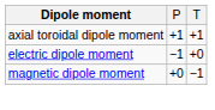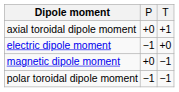axial toroidal dipole moment | P: +1 -> +0
+ row: polar toroidal dipole moment | −1 | −1
